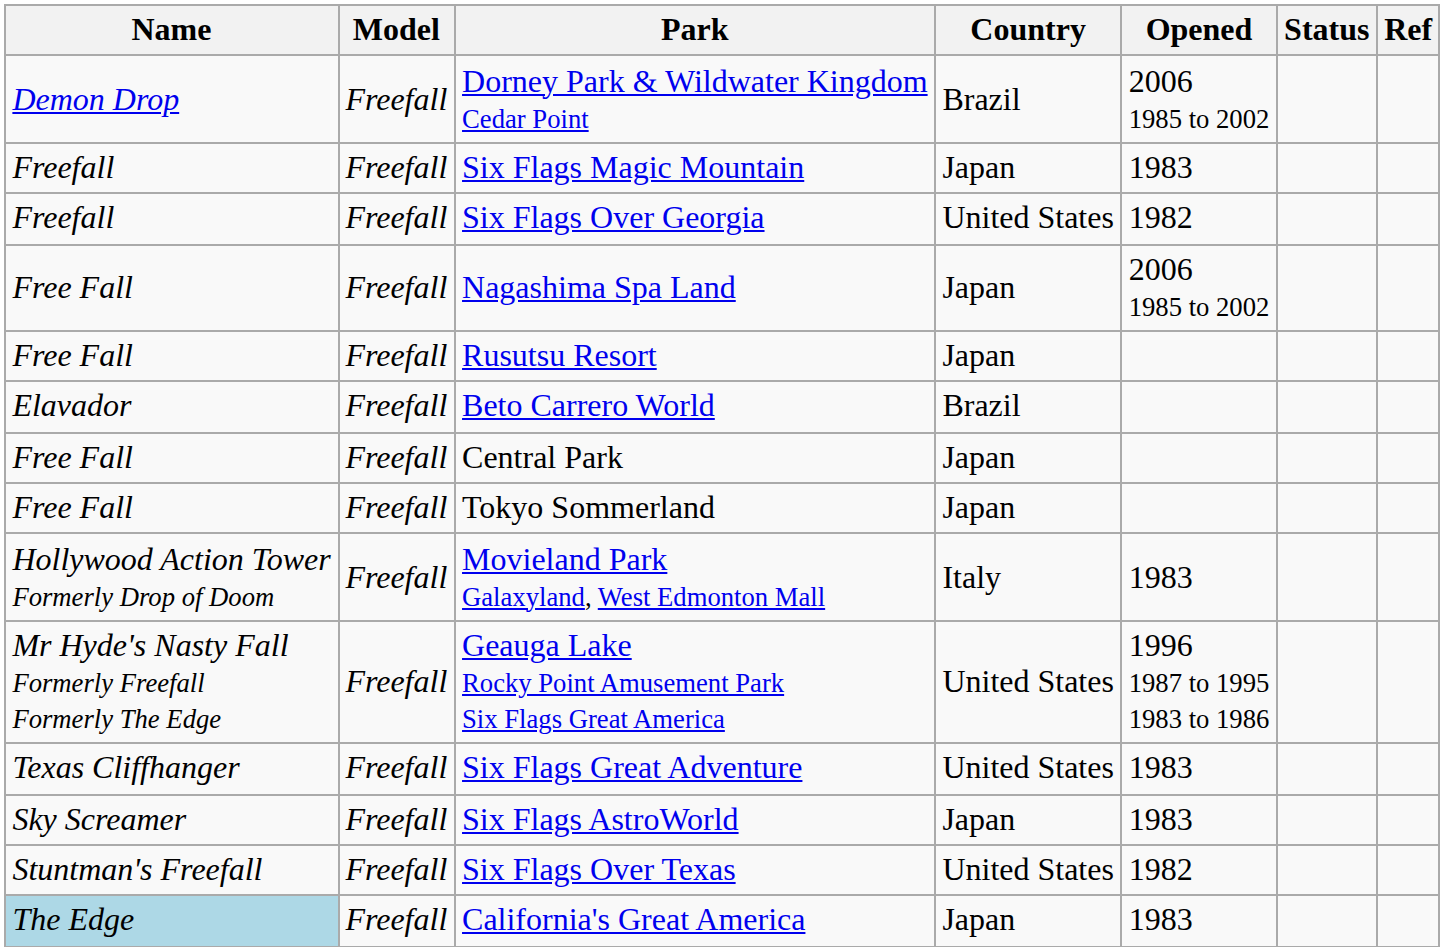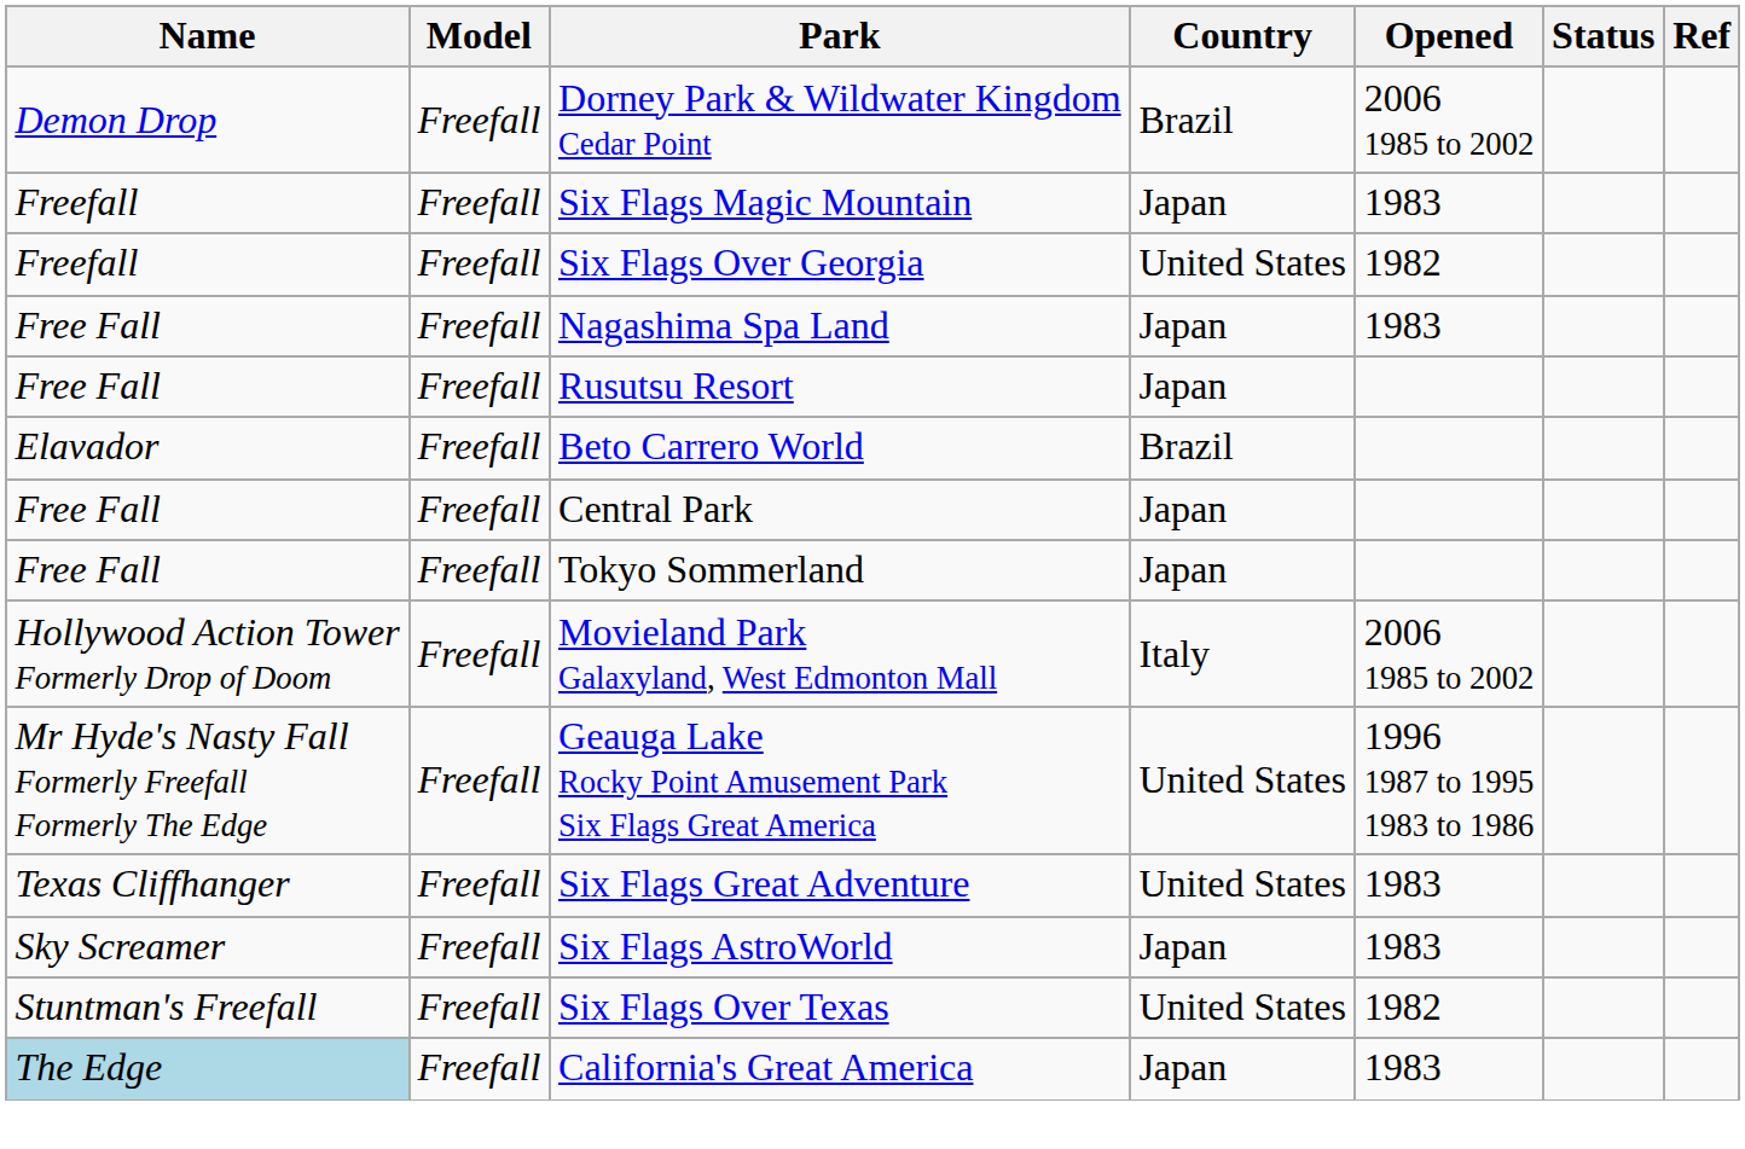Nagashima Spa Land | Opened: 2006 1985 to 2002 -> 1983
Movieland Park Galaxyland, West Edmonton Mall | Opened: 1983 -> 2006 1985 to 2002
